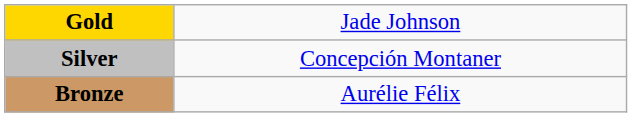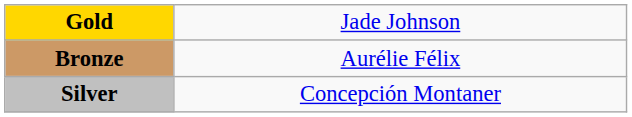rows swapped: Silver <-> Bronze
